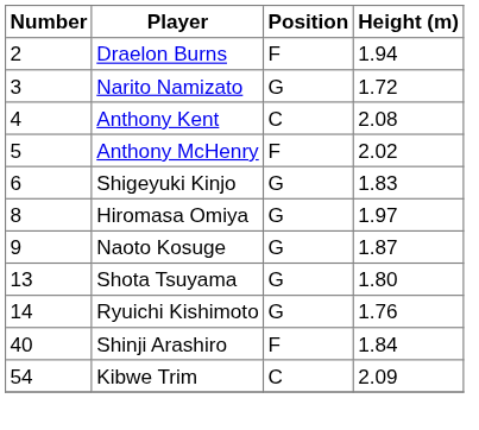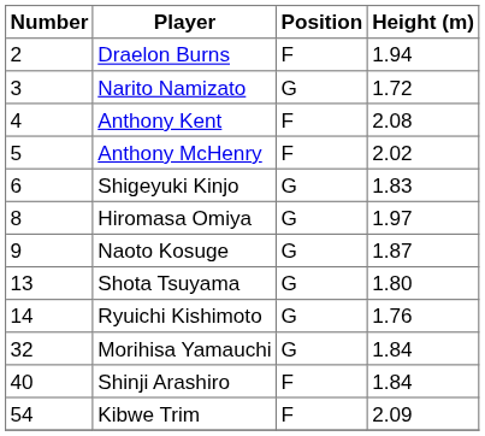Anthony Kent | Position: C -> F
+ row: 32 | Morihisa Yamauchi | G | 1.84
Kibwe Trim | Position: C -> F
